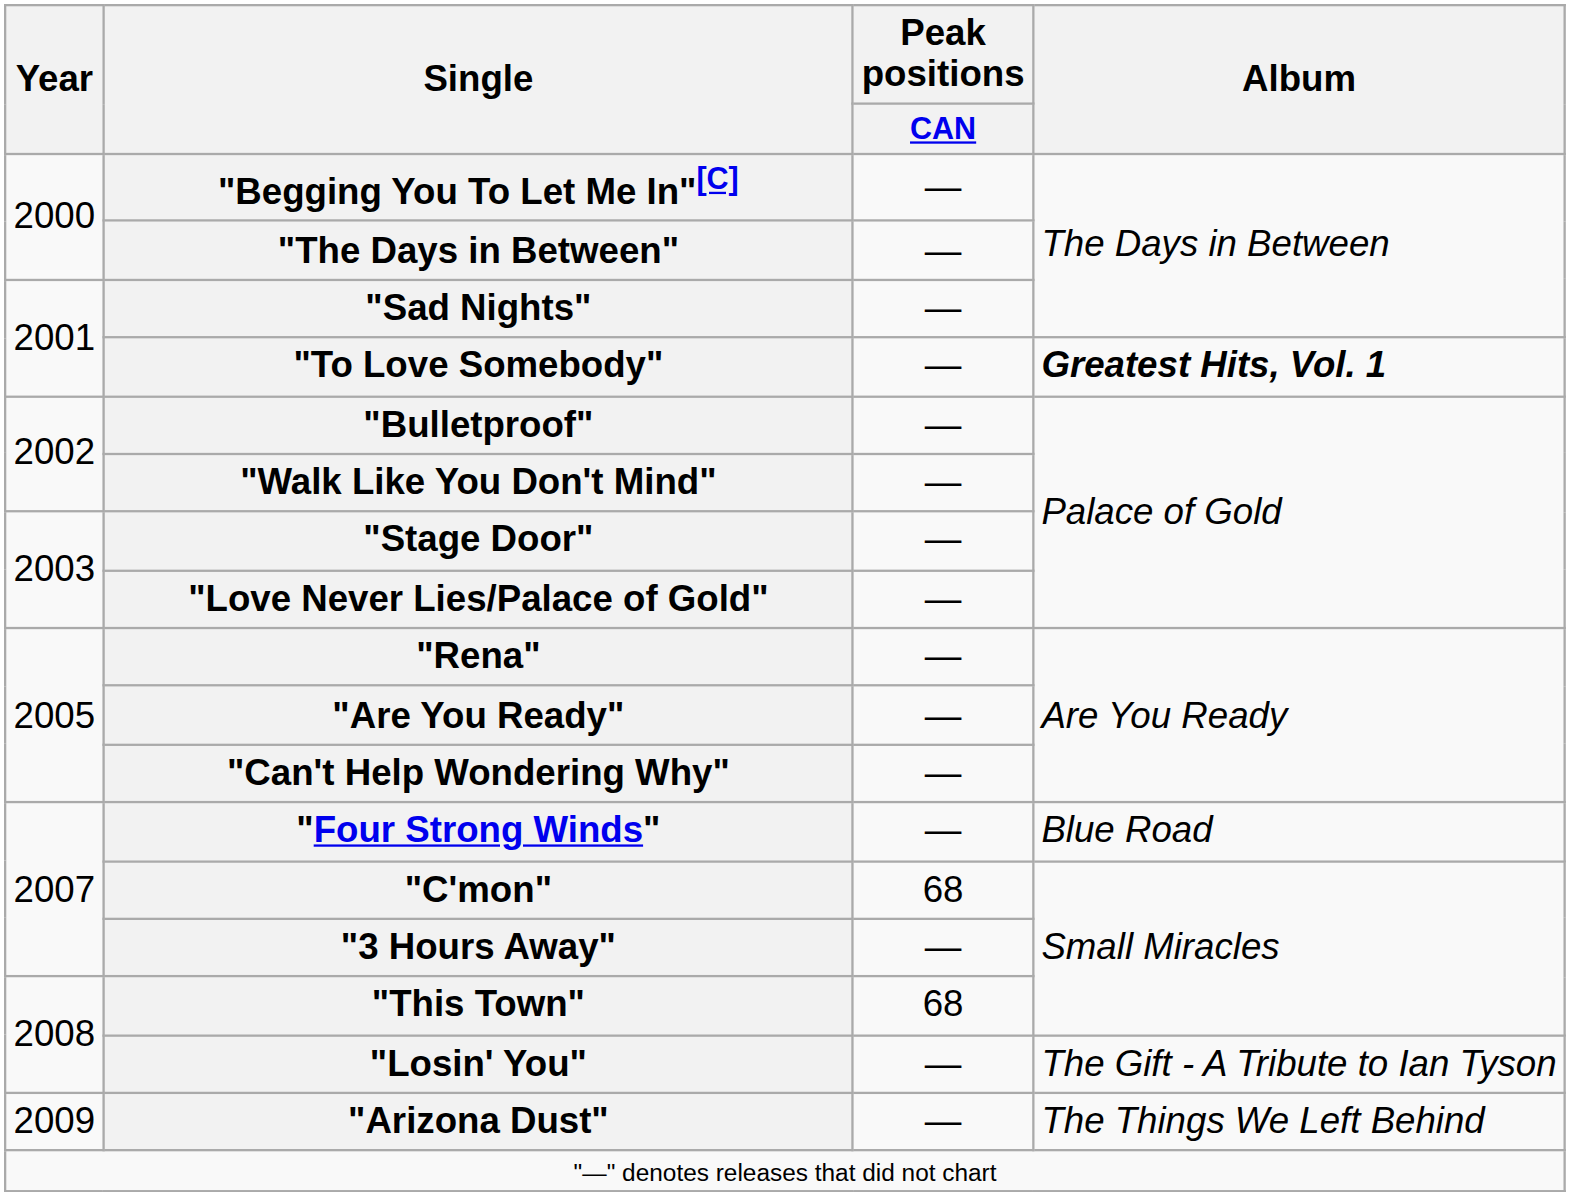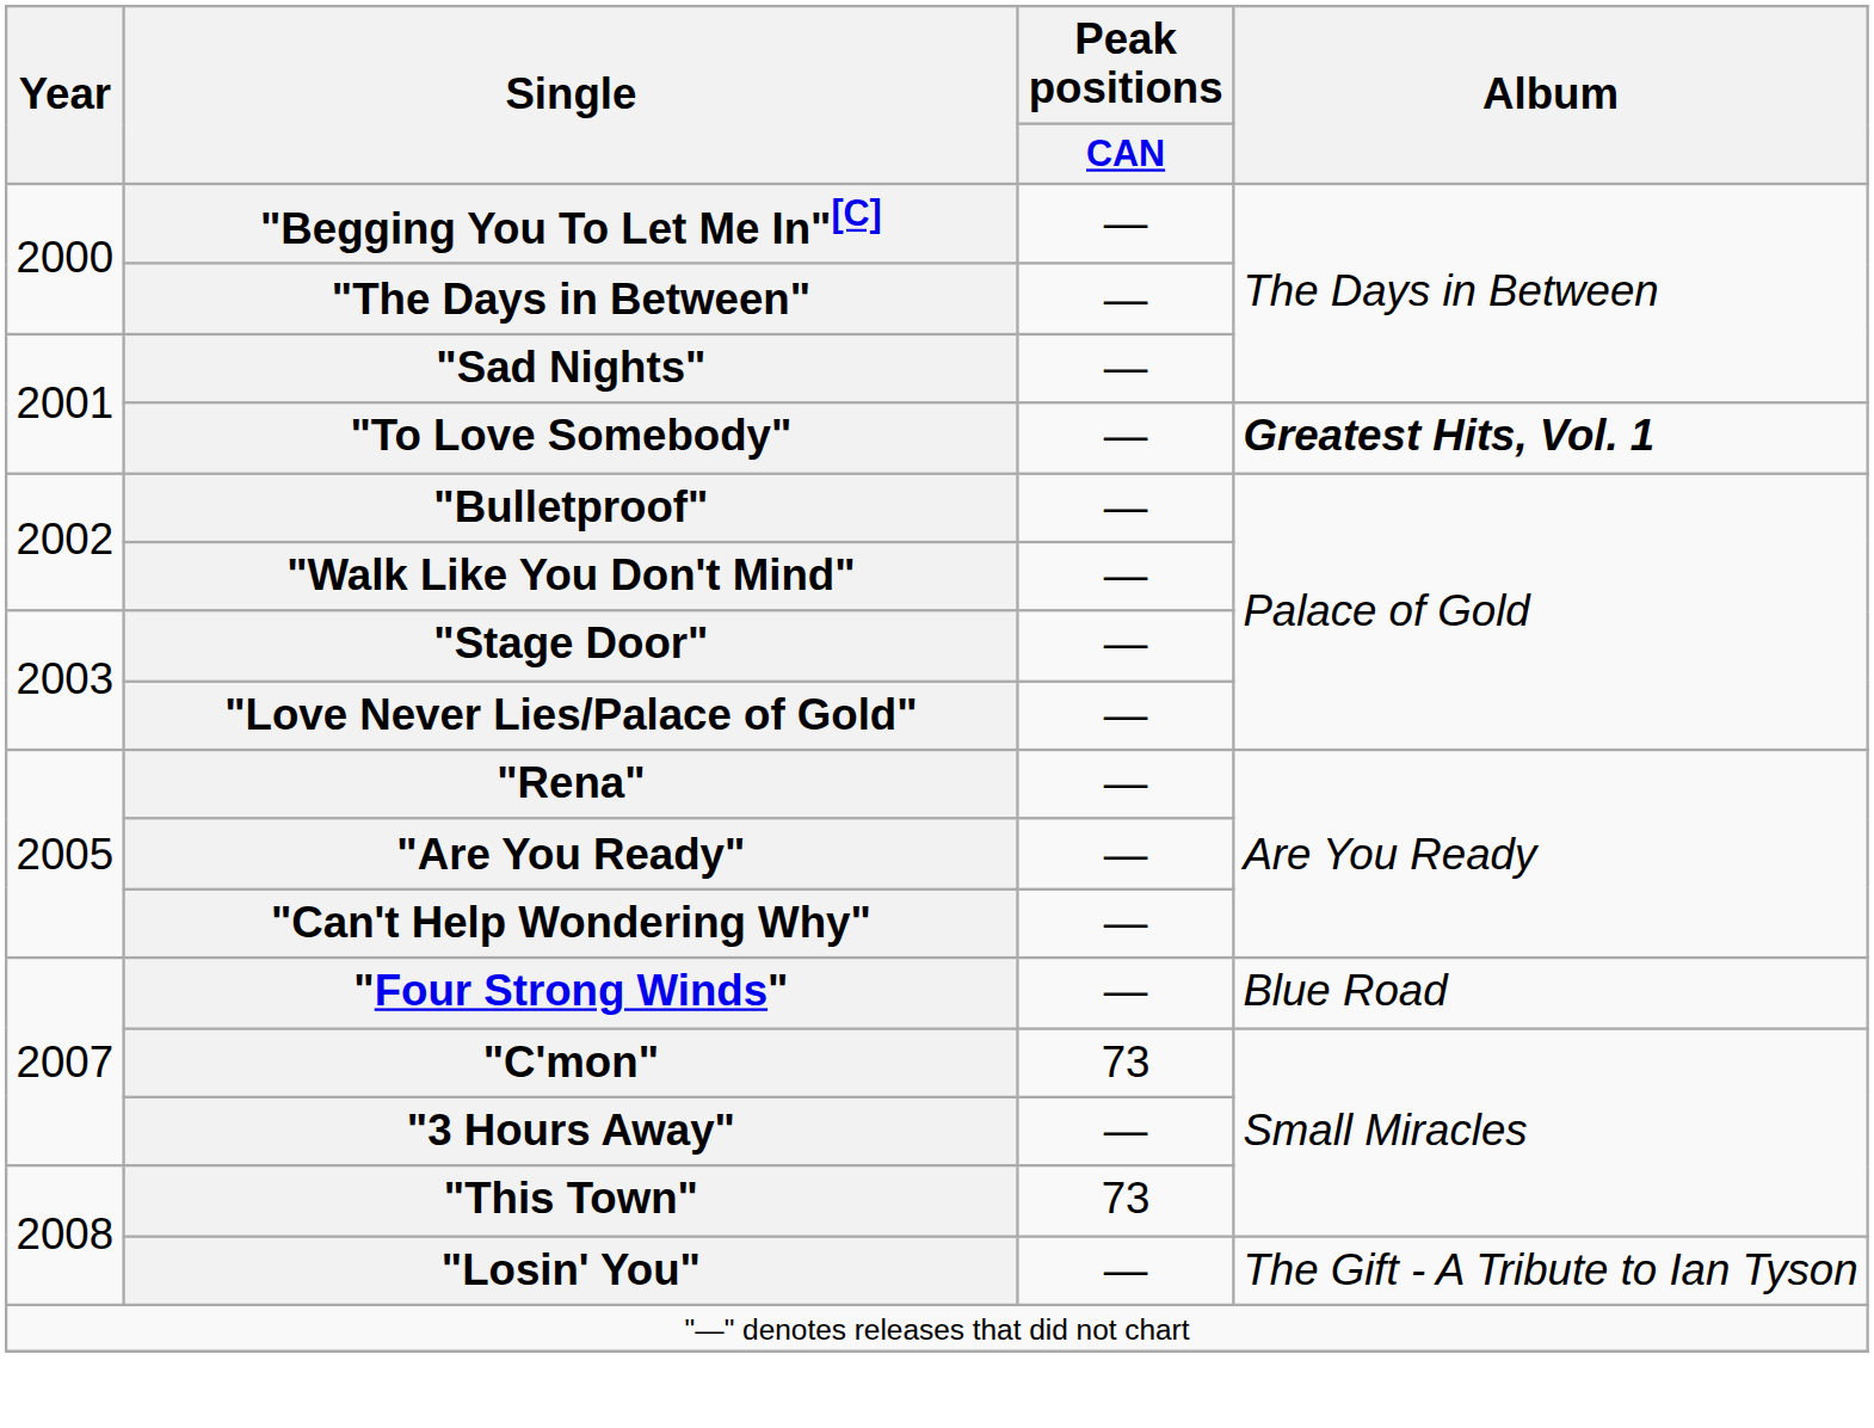"C'mon" | Peak positions / CAN: 68 -> 73
"This Town" | Peak positions / CAN: 68 -> 73
- row: 2009 | "Arizona Dust" | — | The Things We Left Behind
